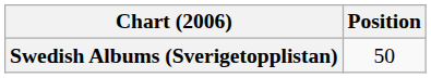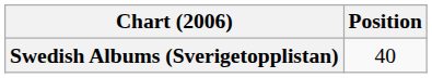Swedish Albums (Sverigetopplistan) | Position: 50 -> 40
